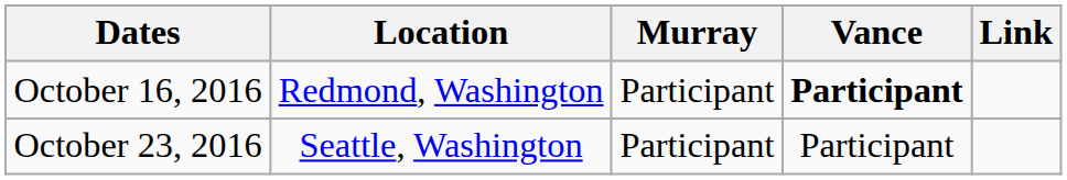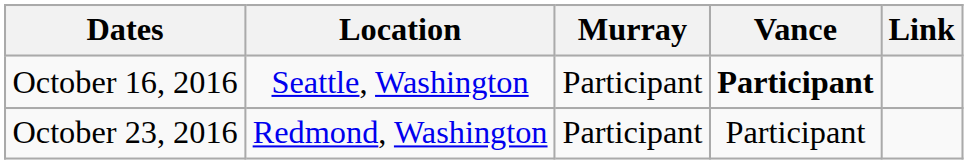October 16, 2016 | Location: Redmond, Washington -> Seattle, Washington
October 23, 2016 | Location: Seattle, Washington -> Redmond, Washington
